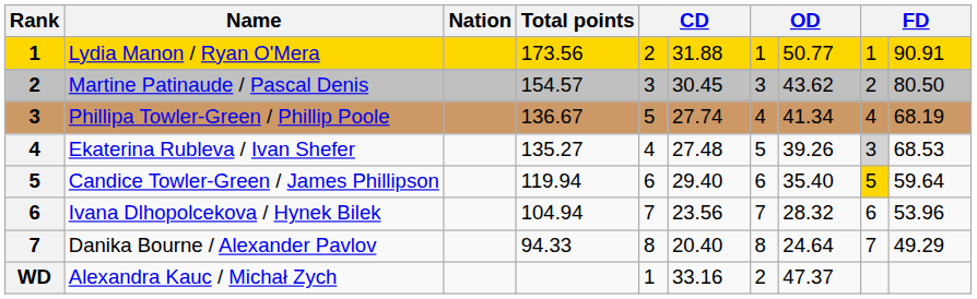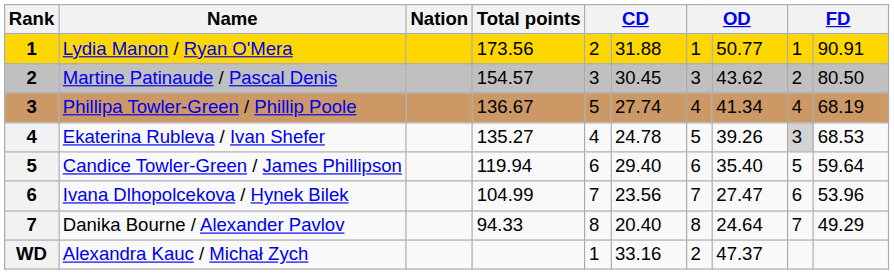Ekaterina Rubleva / Ivan Shefer | column 6: 27.48 -> 24.78
Candice Towler-Green / James Phillipson | column 9: gold background -> no background
Ivana Dlhopolcekova / Hynek Bilek | Total points: 104.94 -> 104.99
Ivana Dlhopolcekova / Hynek Bilek | column 8: 28.32 -> 27.47
